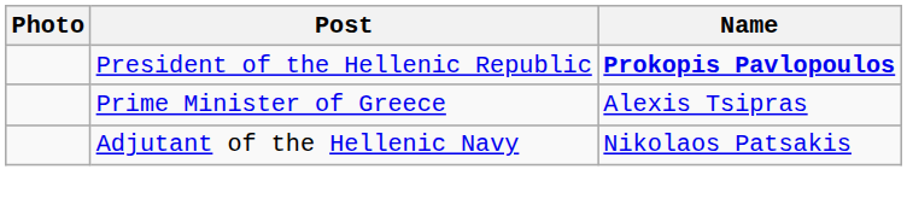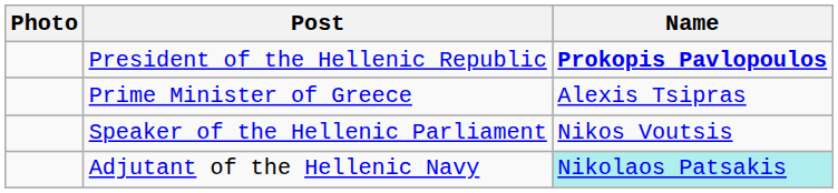+ row: Speaker of the Hellenic Parliament | Nikos Voutsis
Adjutant of the Hellenic Navy | Name: no background -> paleturquoise background
